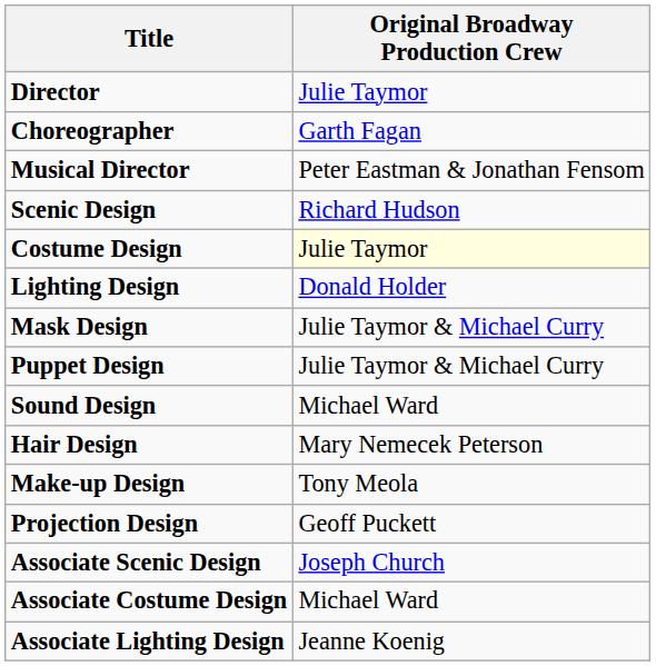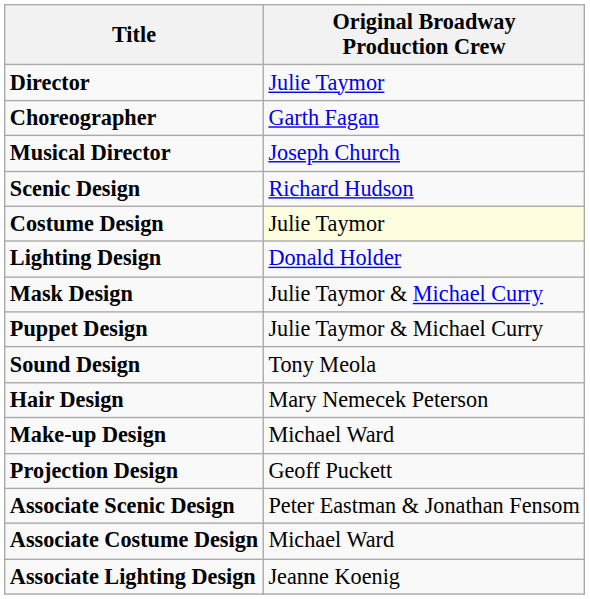Musical Director | Original Broadway Production Crew: Peter Eastman & Jonathan Fensom -> Joseph Church
Sound Design | Original Broadway Production Crew: Michael Ward -> Tony Meola
Make-up Design | Original Broadway Production Crew: Tony Meola -> Michael Ward
Associate Scenic Design | Original Broadway Production Crew: Joseph Church -> Peter Eastman & Jonathan Fensom
